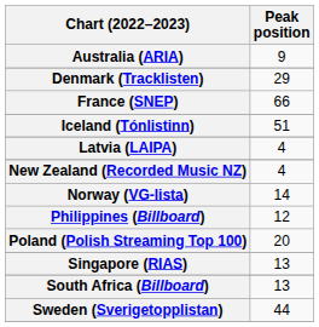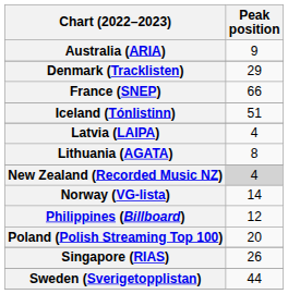+ row: Lithuania (AGATA) | 8
New Zealand (Recorded Music NZ) | Peak position: no background -> lightgrey background
Singapore (RIAS) | Peak position: 13 -> 26
- row: South Africa (Billboard) | 13
